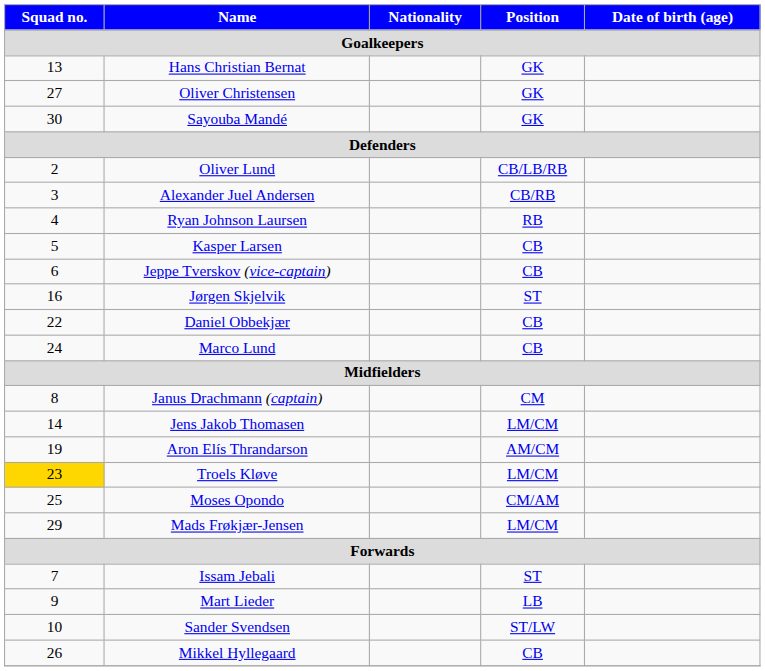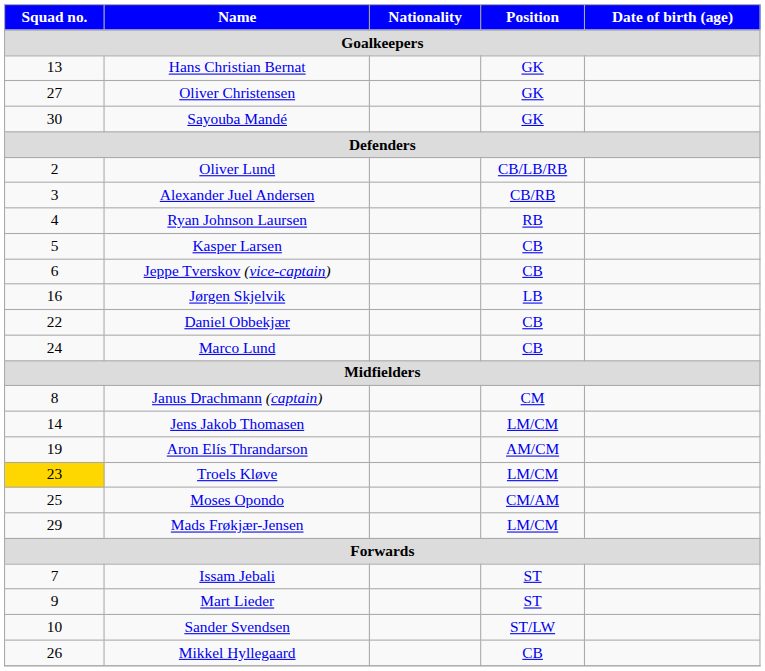Jørgen Skjelvik | Position: ST -> LB
Mart Lieder | Position: LB -> ST
